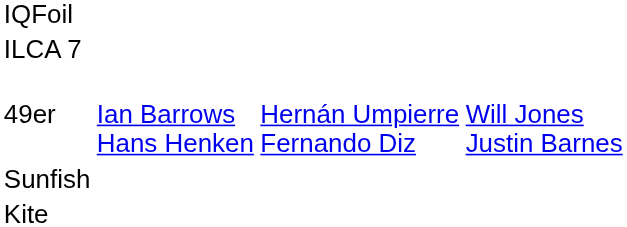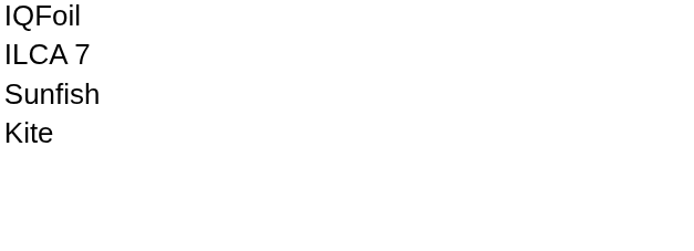- row: 49er | Ian Barrows Hans Henken | Hernán Umpierre Fernando Diz | Will Jones Justin Barnes
